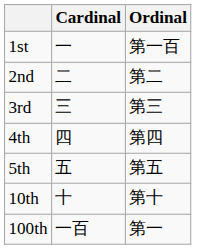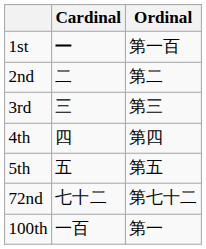1st | Cardinal: normal -> bold
- row: 10th | 十 | 第十
+ row: 72nd | 七十二 | 第七十二
